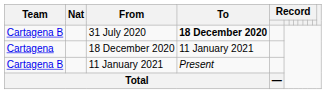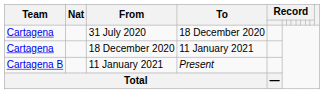31 July 2020 | Team: Cartagena B -> Cartagena
31 July 2020 | To: bold -> normal
